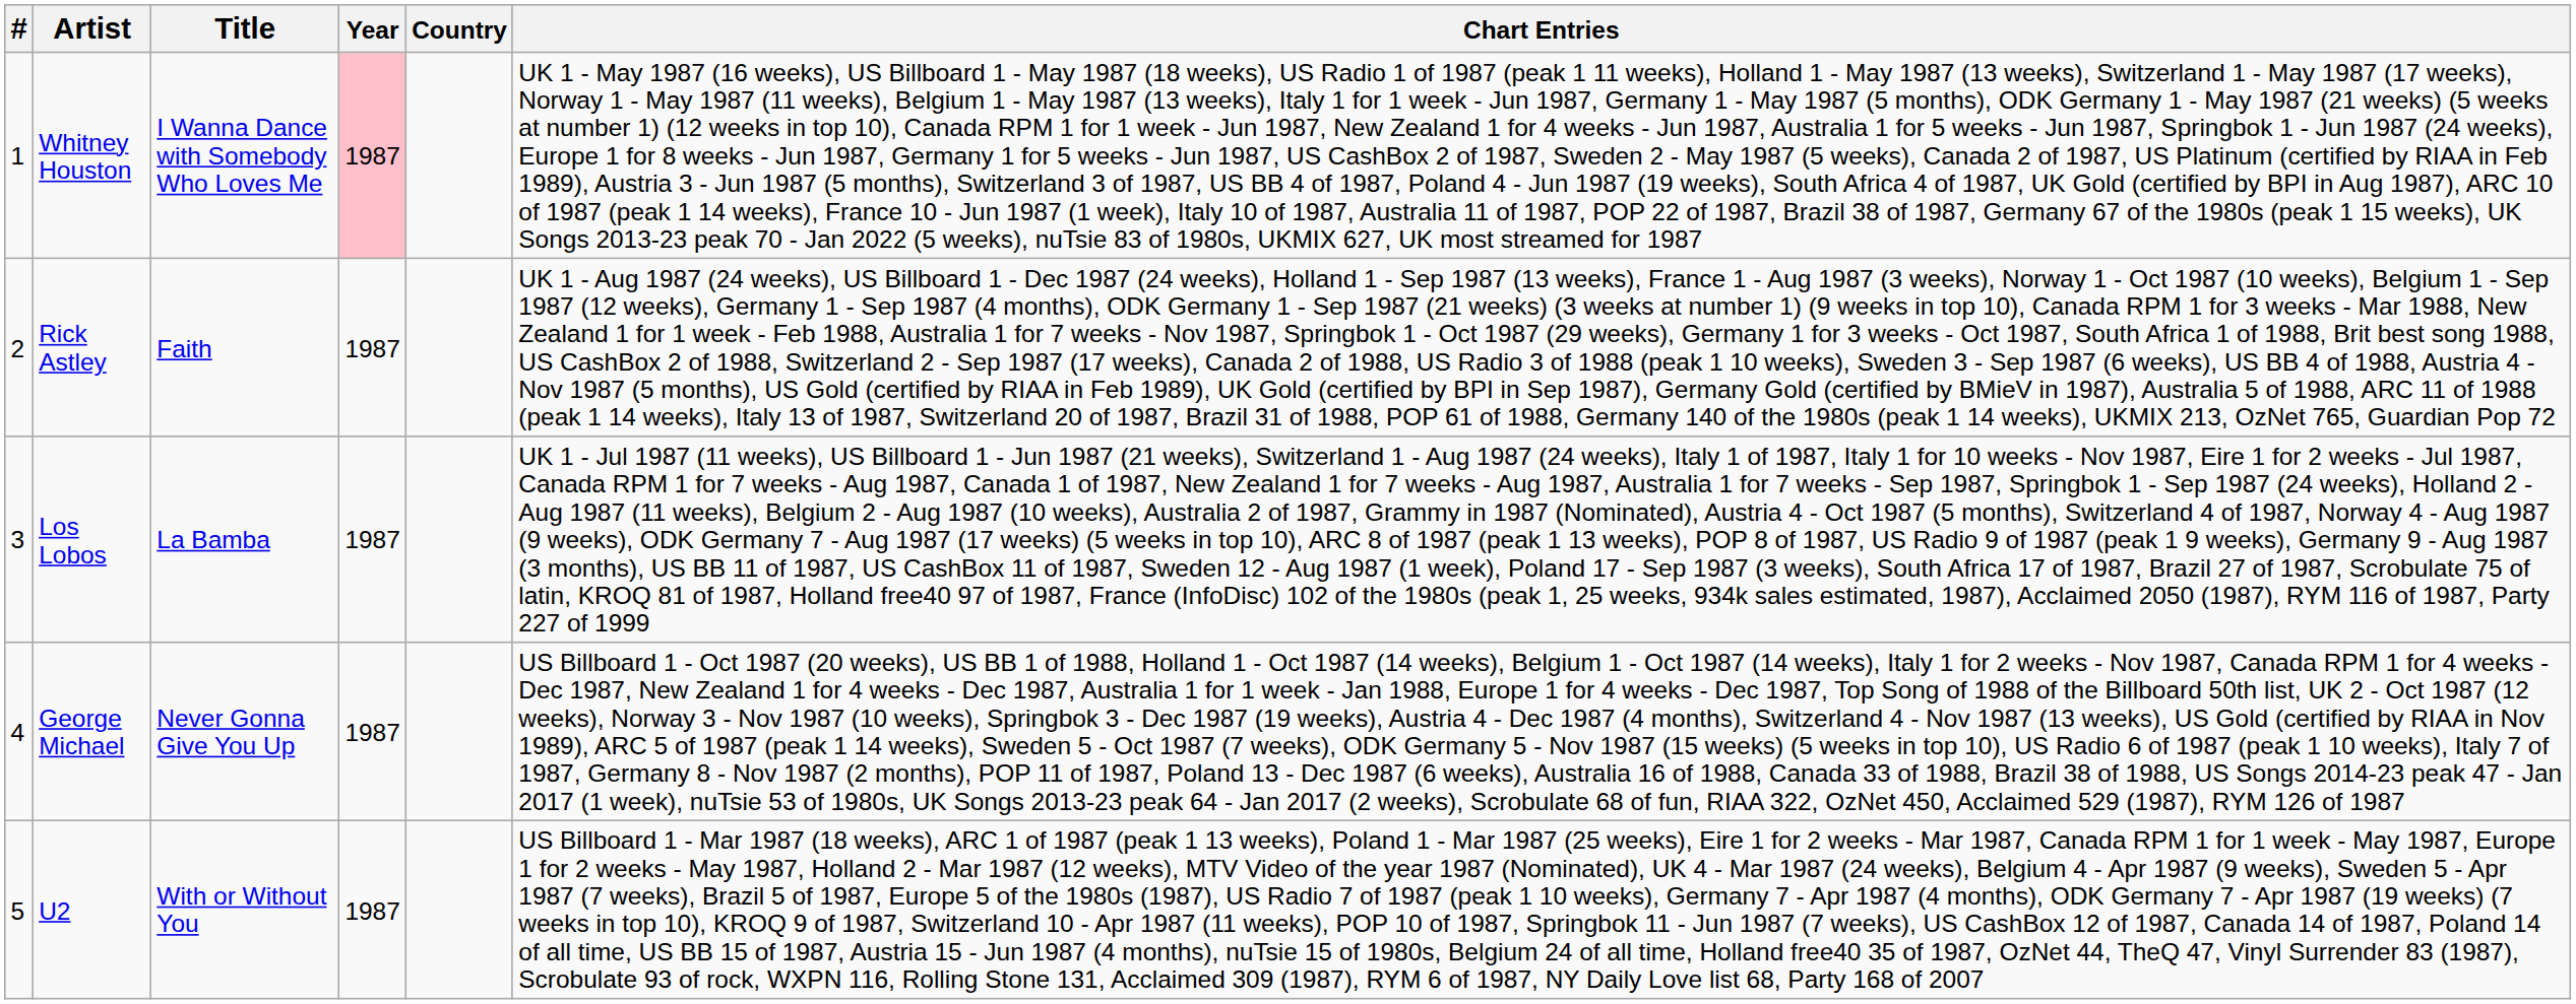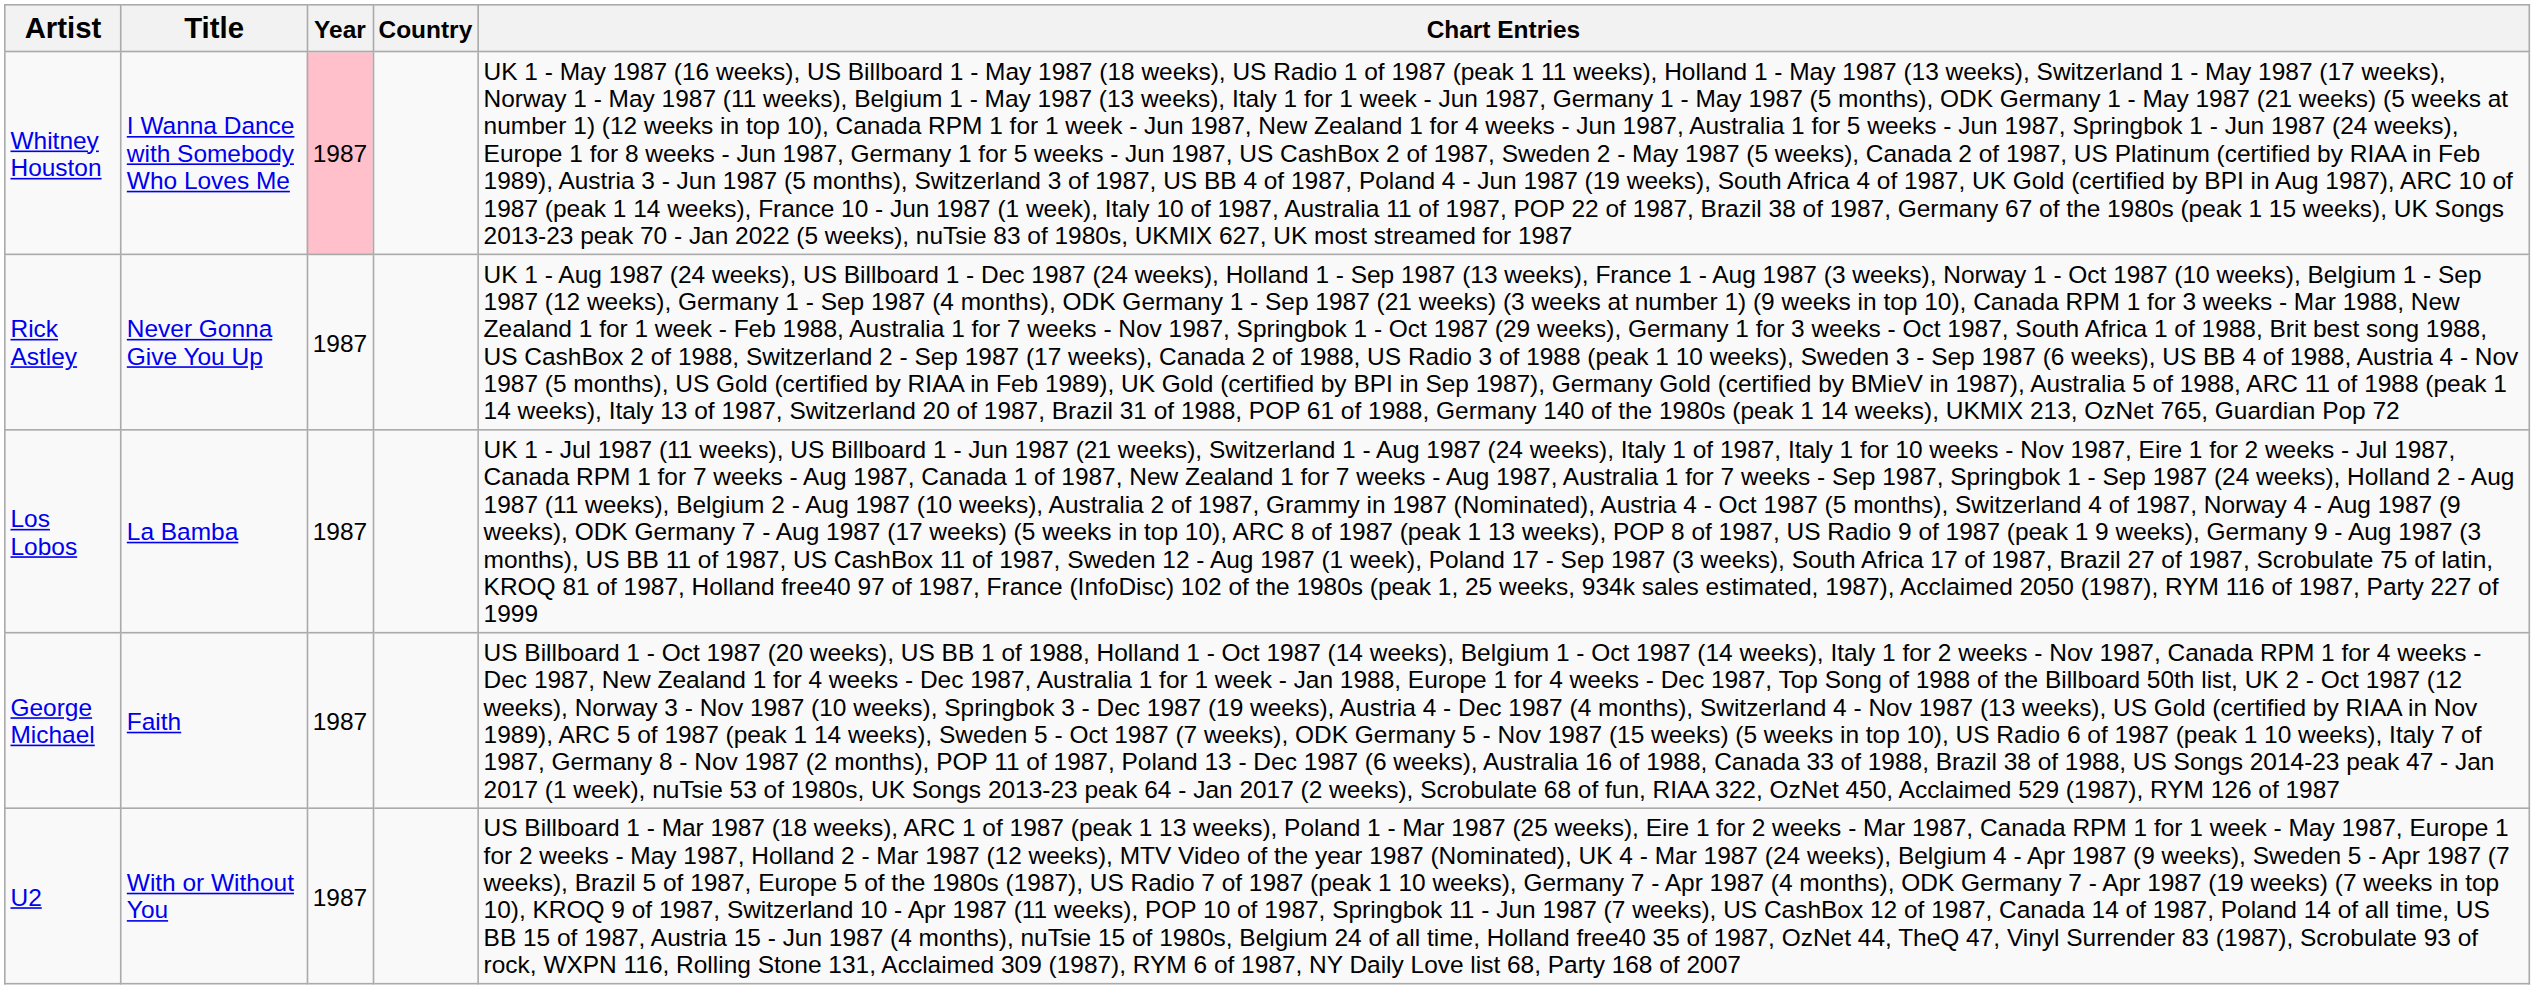- column: # | 1 | 2 | 3 | 4 | 5
Rick Astley | Title: Faith -> Never Gonna Give You Up
George Michael | Title: Never Gonna Give You Up -> Faith
